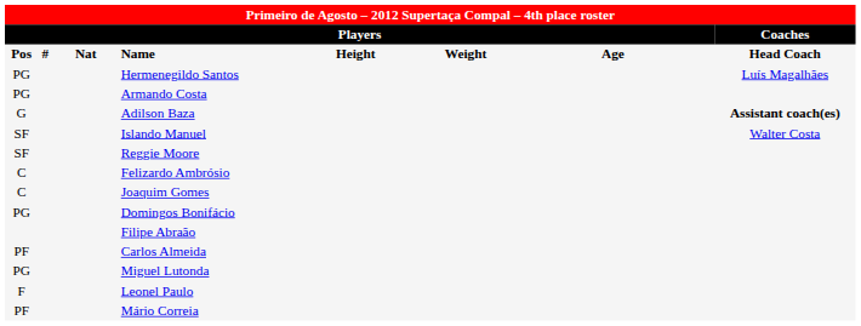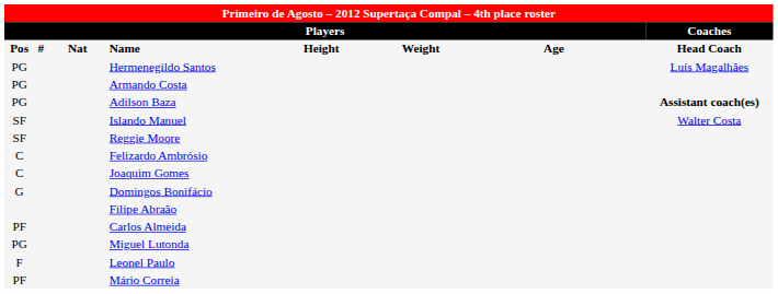Adilson Baza | column 1: G -> PG
Domingos Bonifácio | column 1: PG -> G
